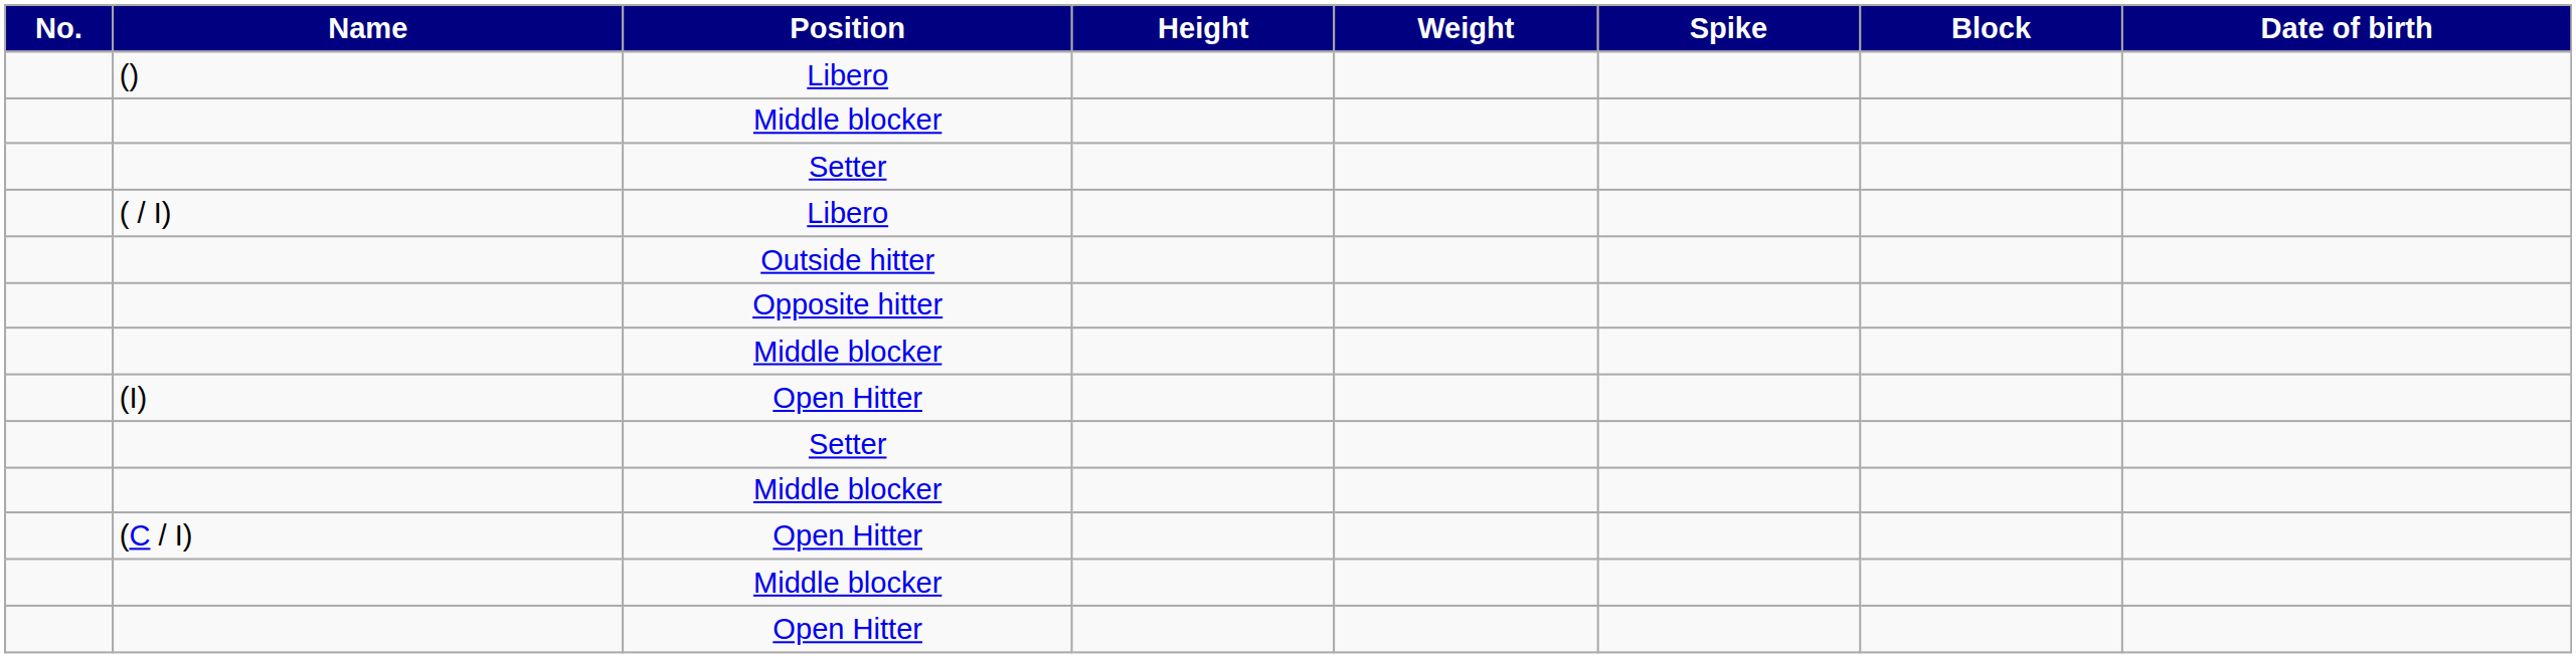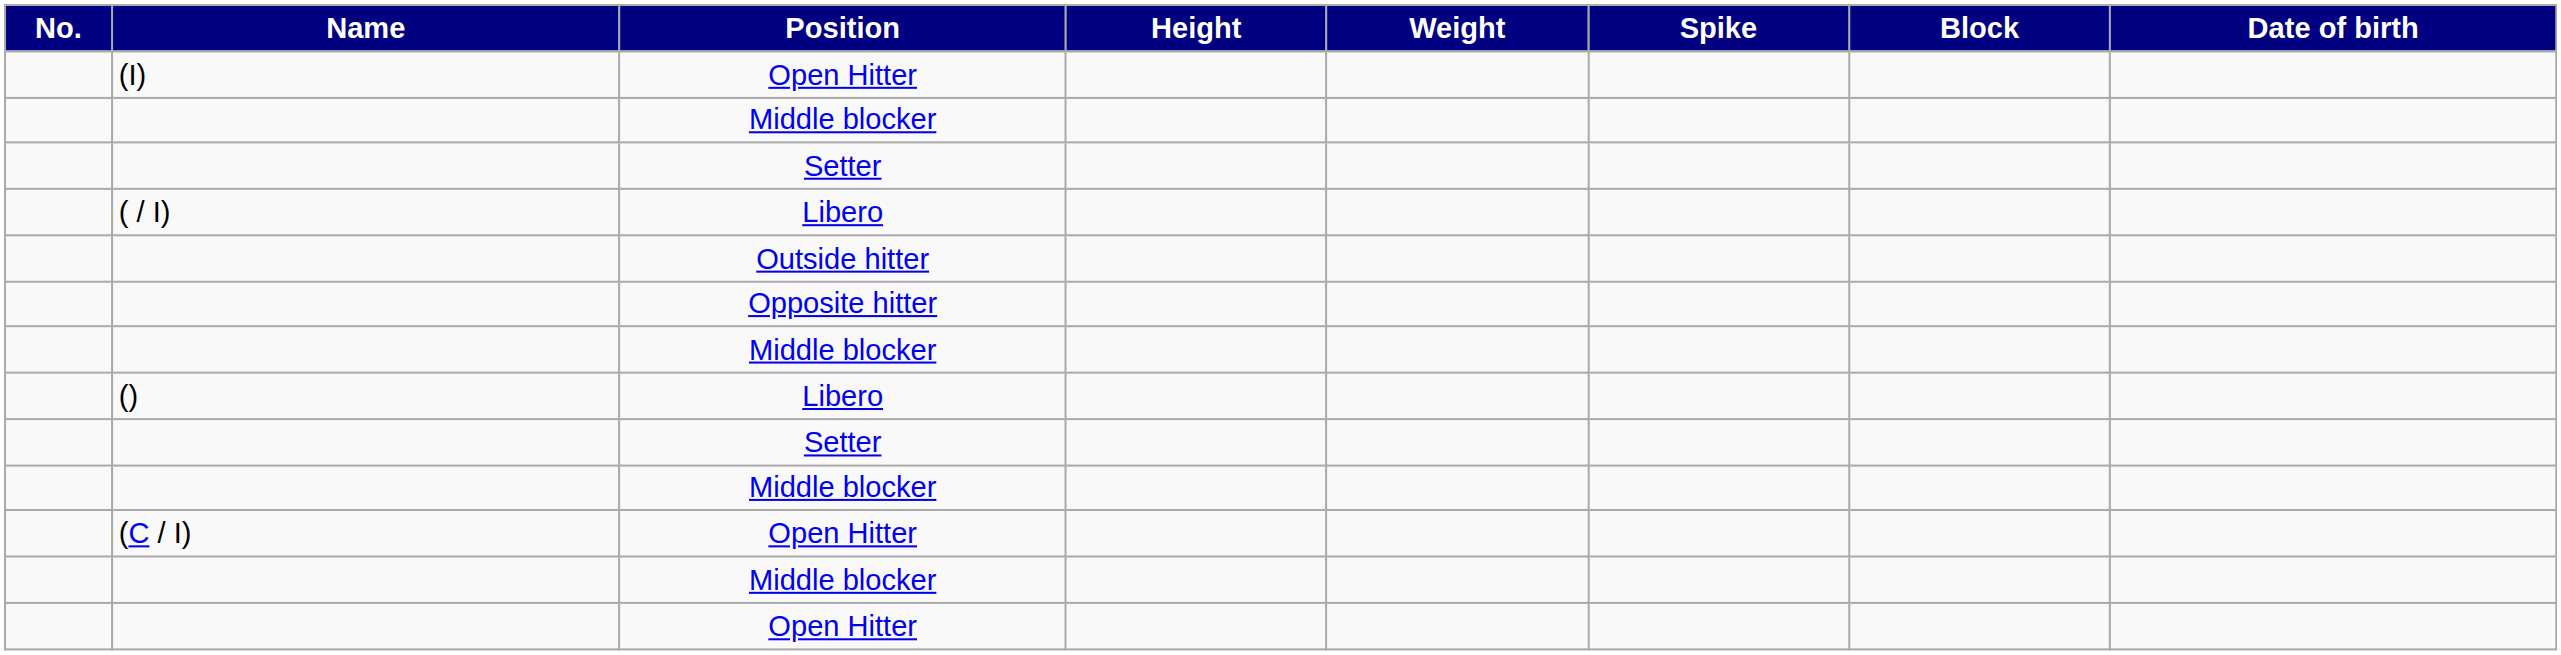rows swapped: (I) / Open Hitter <-> () / Libero
